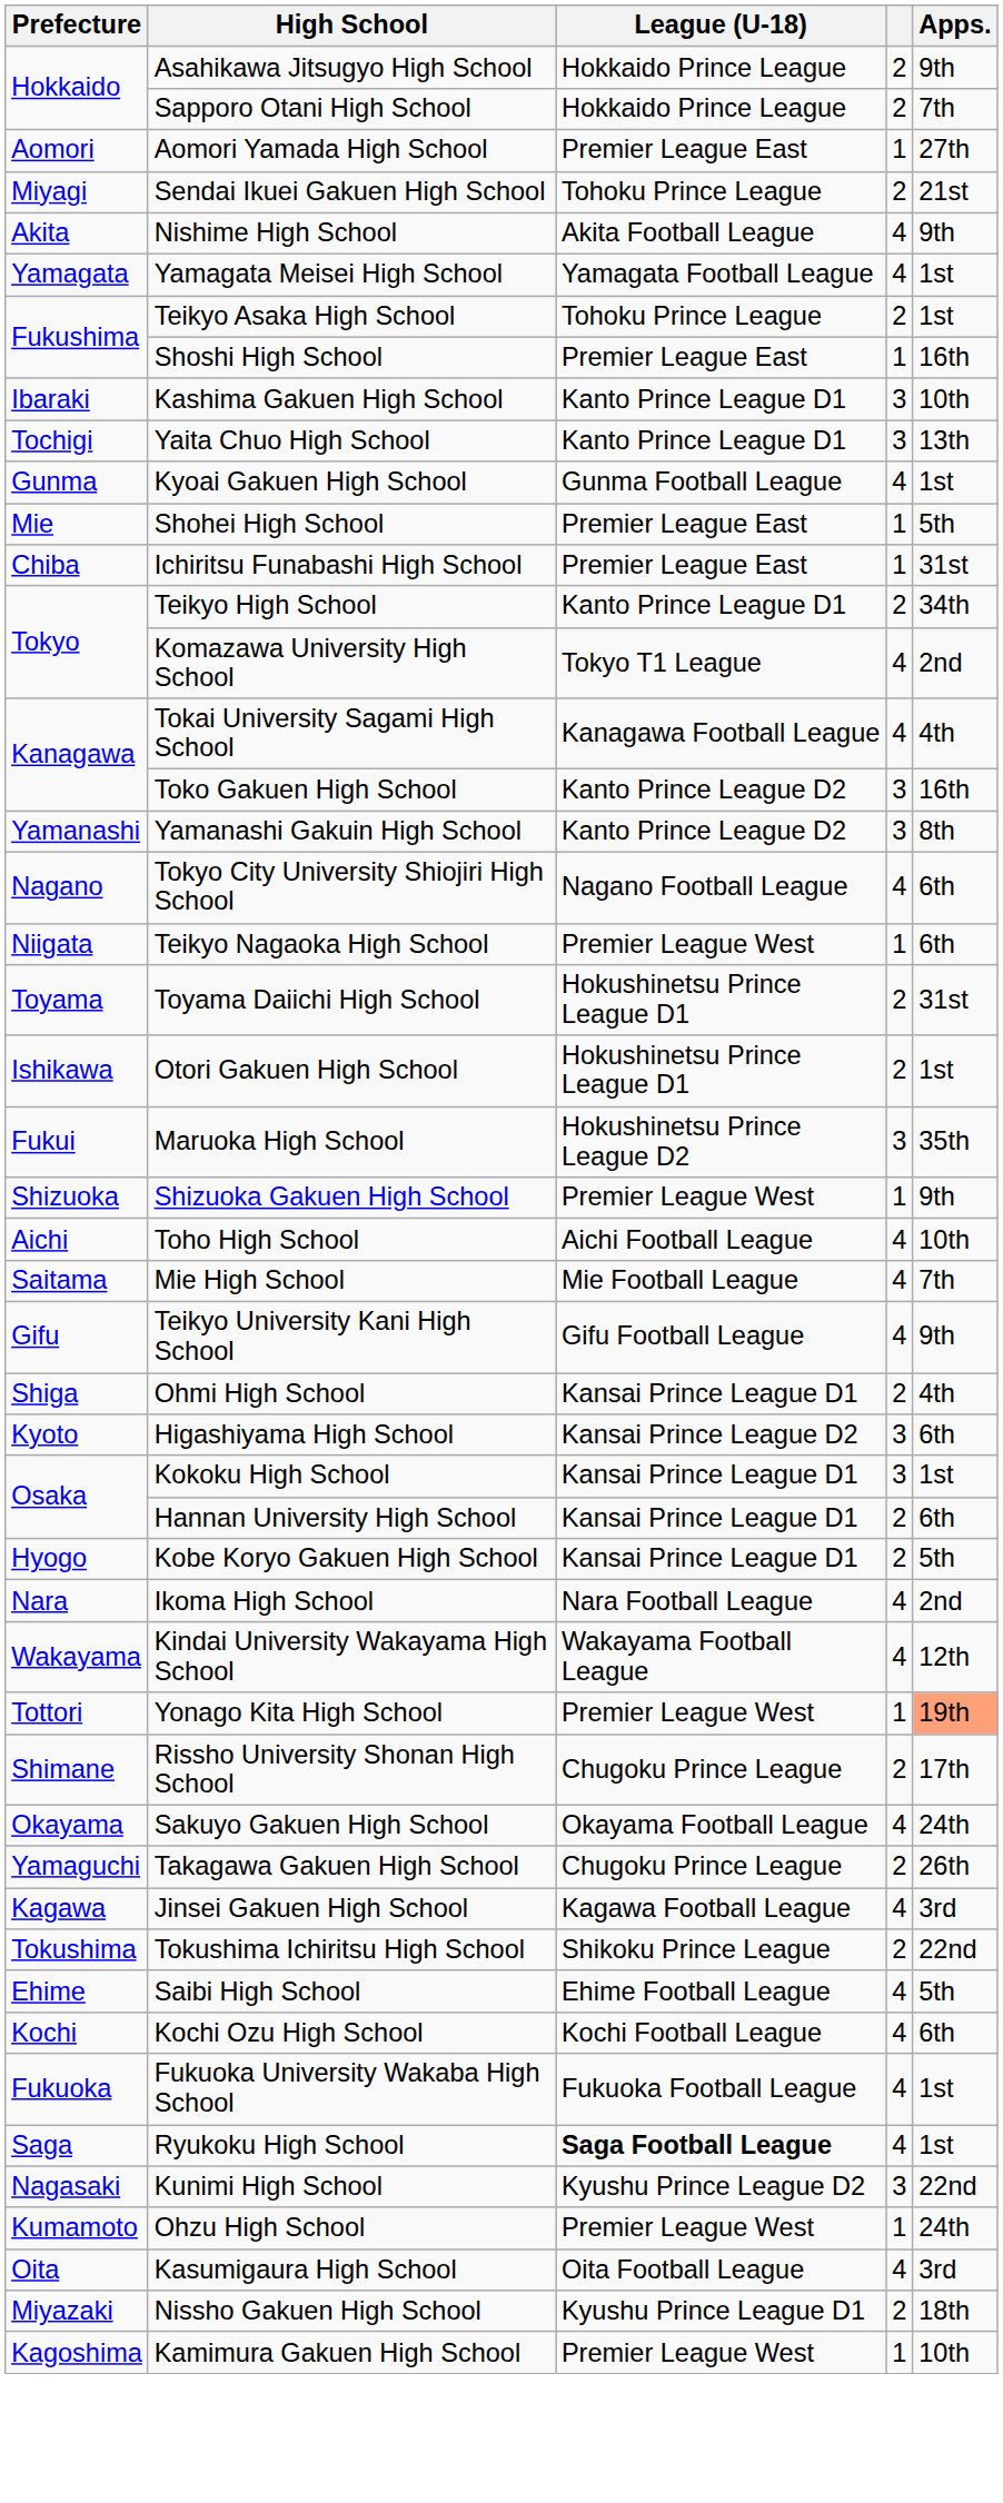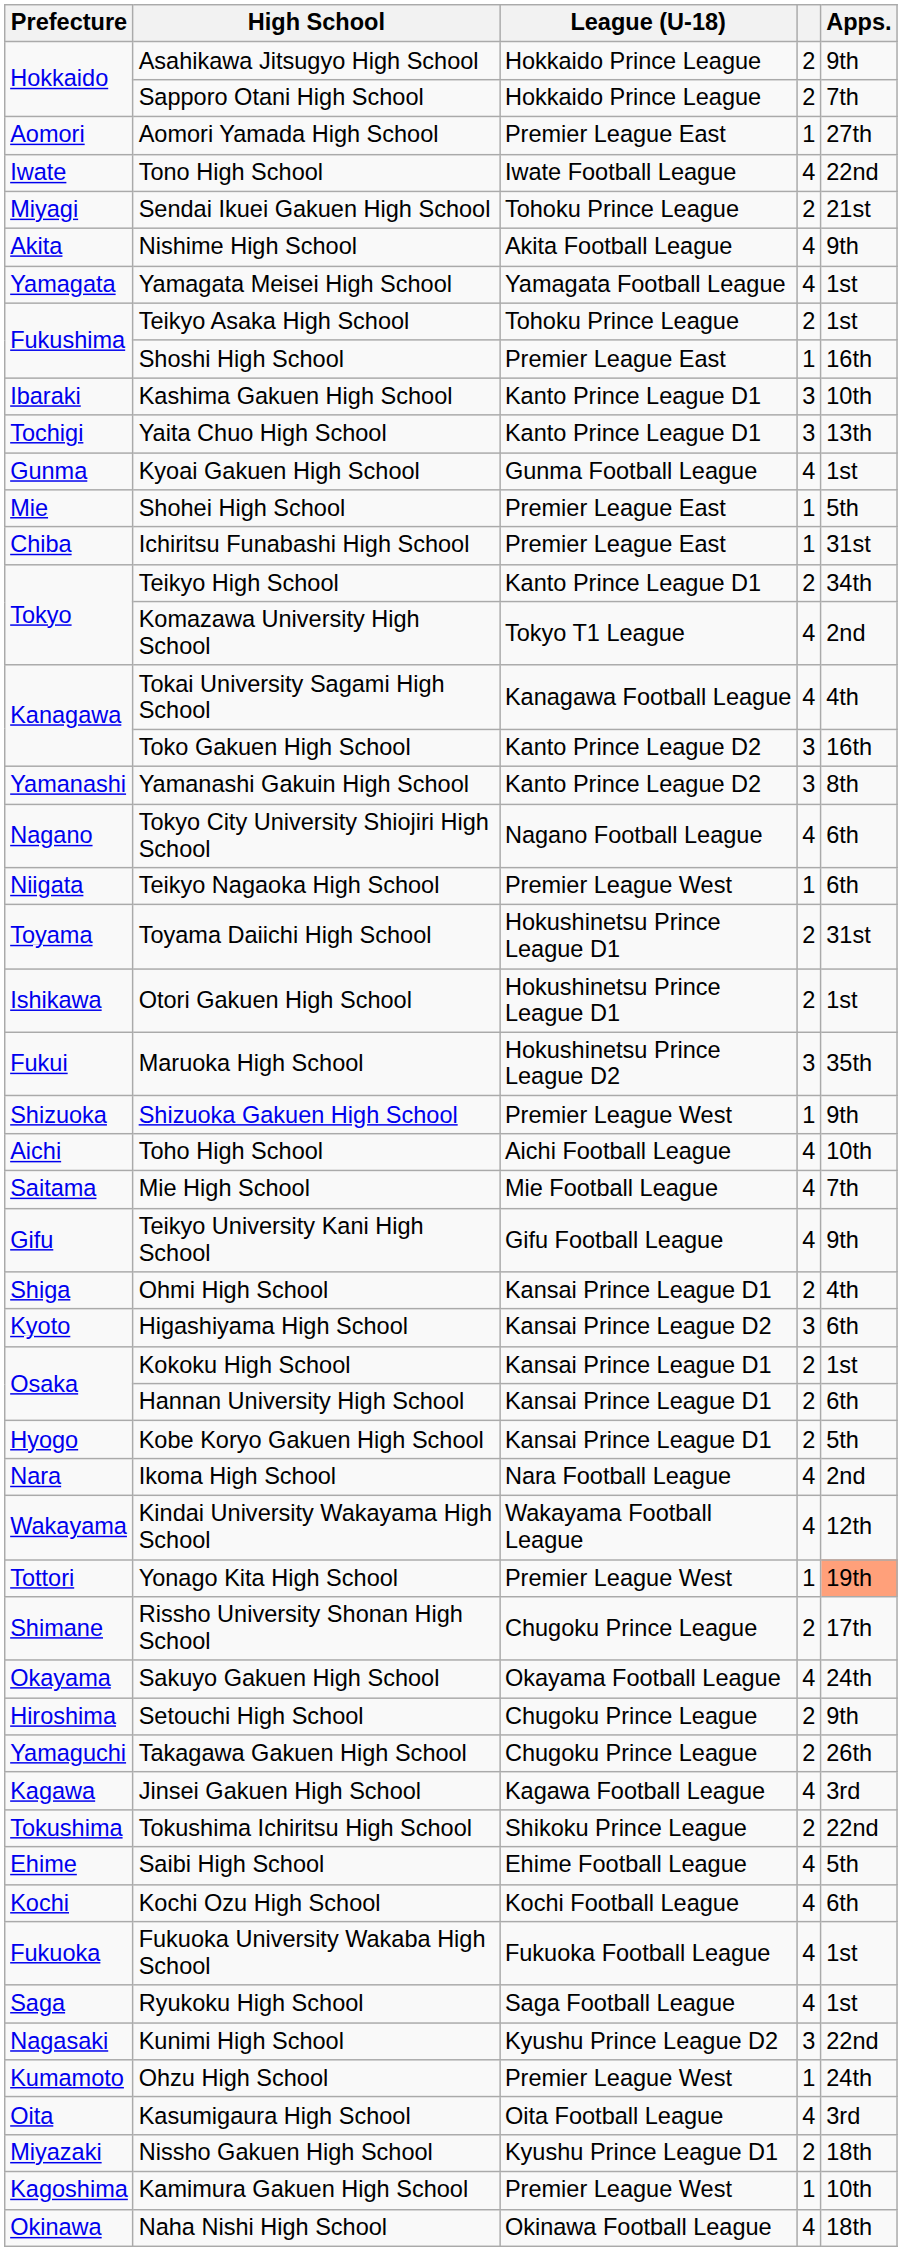+ row: Iwate | Tono High School | Iwate Football League | 4 | 22nd
Kokoku High School | column 4: 3 -> 2
+ row: Hiroshima | Setouchi High School | Chugoku Prince League | 2 | 9th
Ryukoku High School | League (U-18): bold -> normal
+ row: Okinawa | Naha Nishi High School | Okinawa Football League | 4 | 18th
